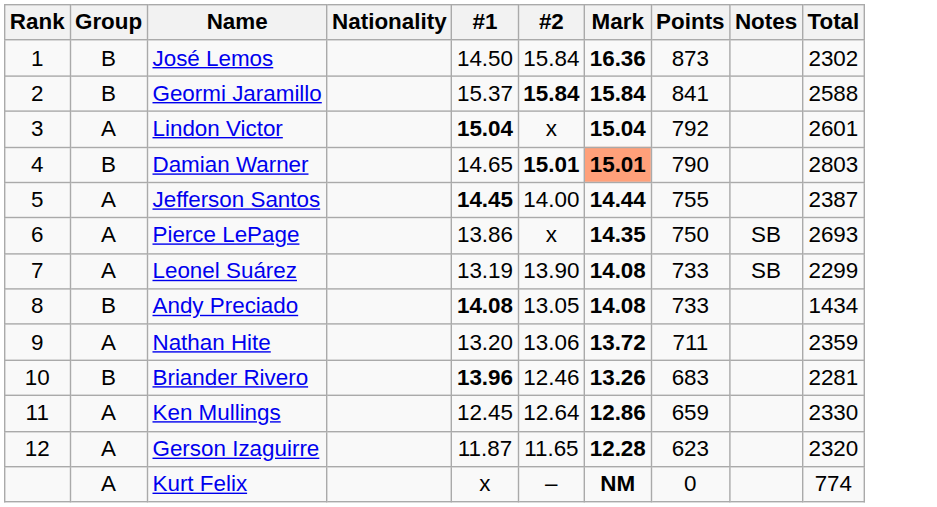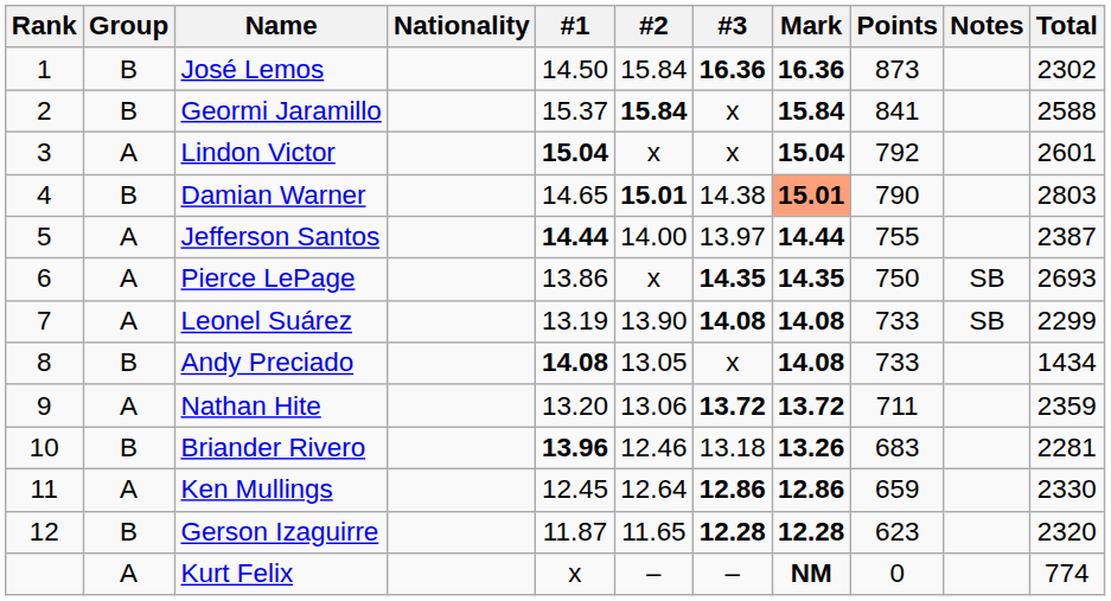+ column: #3 | 16.36 | x | x | 14.38 | 13.97 | 14.35 | 14.08 | x | 13.72 | 13.18 | 12.86 | 12.28 | –
Jefferson Santos | #1: 14.45 -> 14.44
Gerson Izaguirre | Group: A -> B
